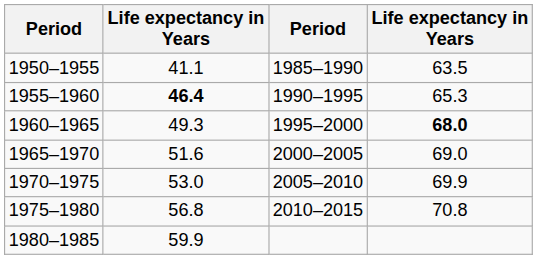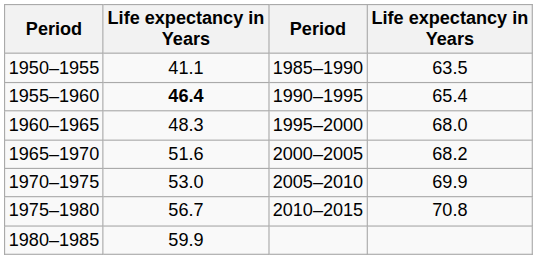1955–1960 | column 4: 65.3 -> 65.4
1960–1965 | column 2: 49.3 -> 48.3
1960–1965 | column 4: bold -> normal
1965–1970 | column 4: 69.0 -> 68.2
1975–1980 | column 2: 56.8 -> 56.7
